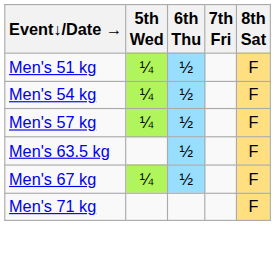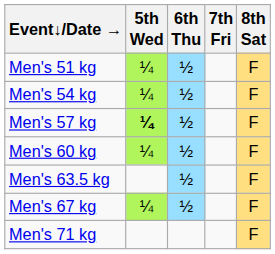Men's 57 kg | 5th Wed: normal -> bold
+ row: Men's 60 kg | ¼ | ½ | F
